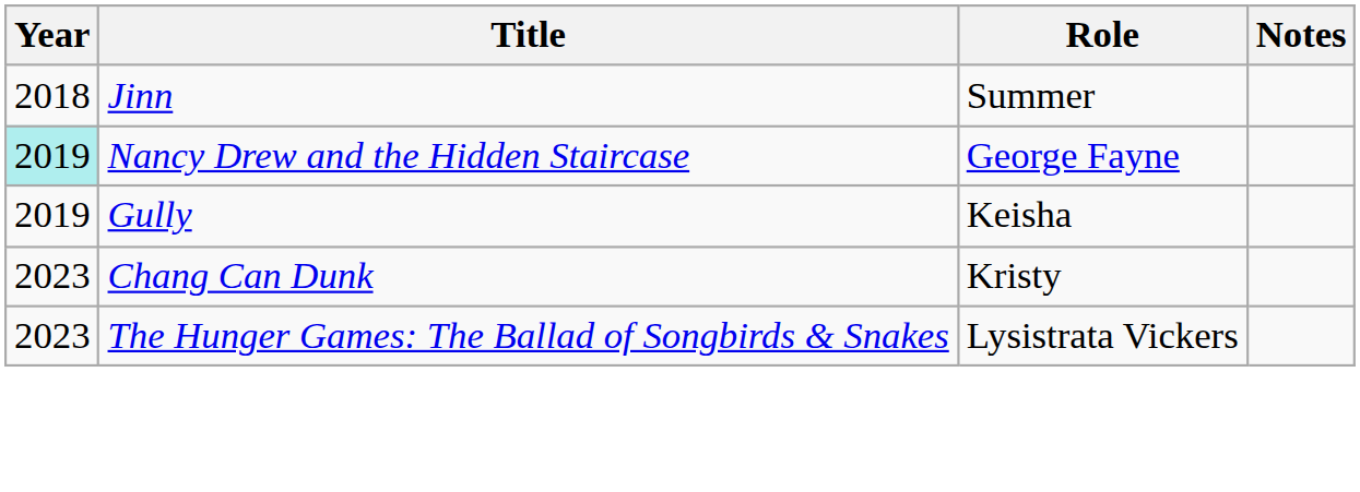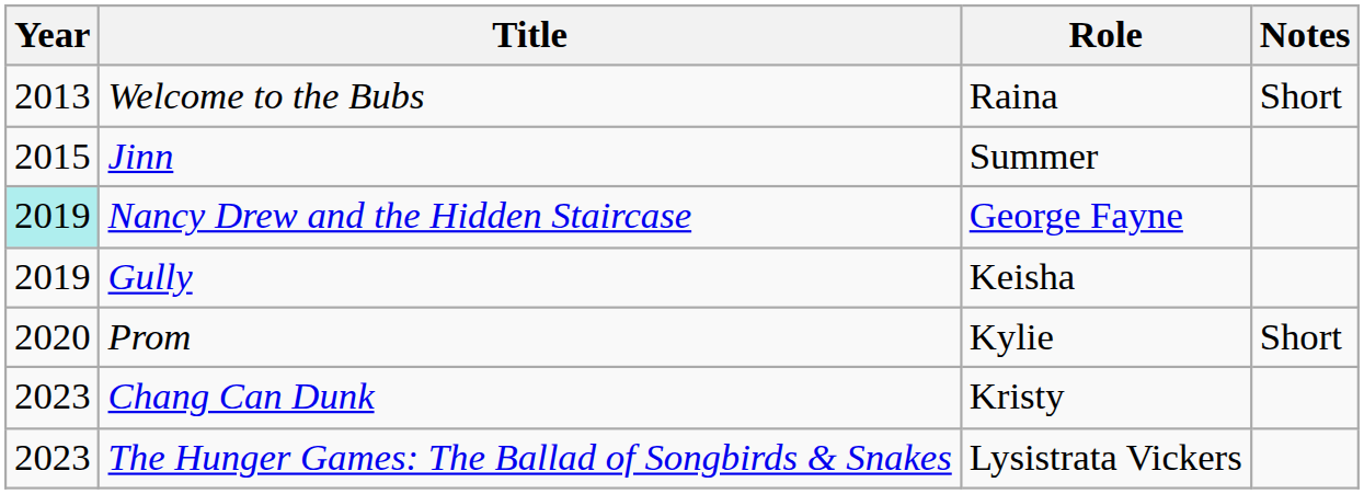+ row: 2013 | Welcome to the Bubs | Raina | Short
Jinn | Year: 2018 -> 2015
+ row: 2020 | Prom | Kylie | Short
